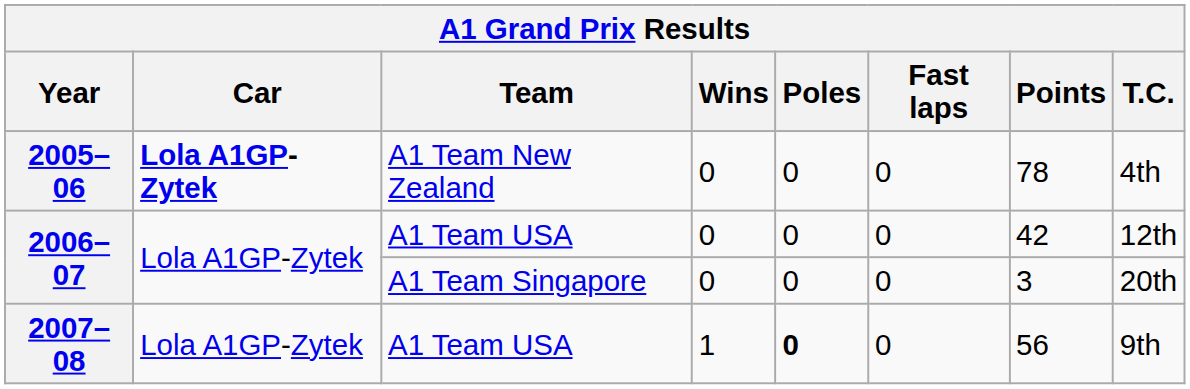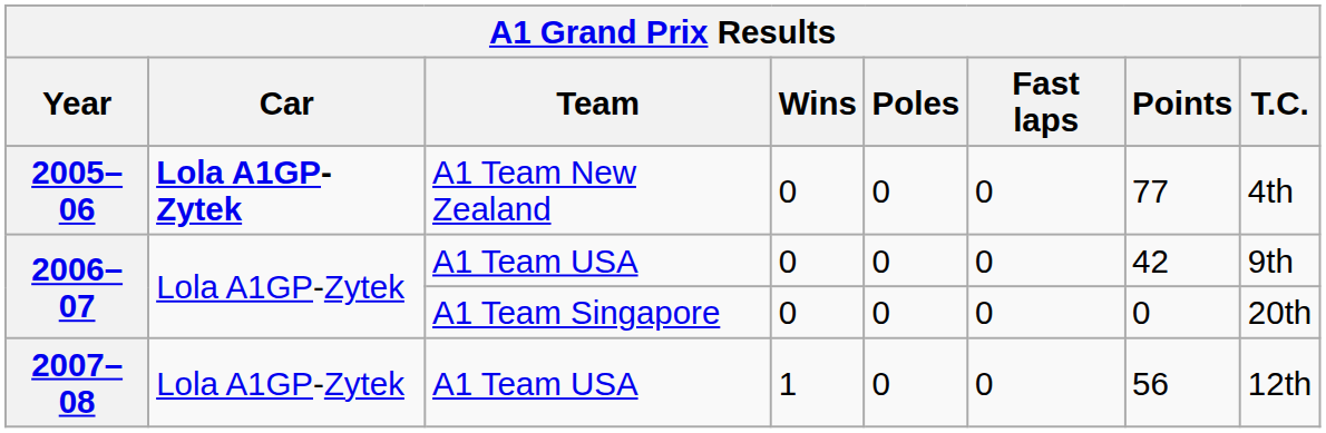2005–06 | Points: 78 -> 77
2006–07 / A1 Team USA | T.C.: 12th -> 9th
2006–07 / A1 Team Singapore | Points: 3 -> 0
2007–08 | Poles: bold -> normal
2007–08 | T.C.: 9th -> 12th
